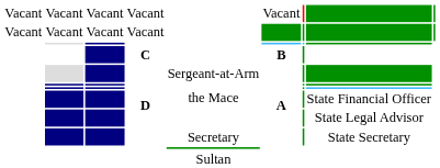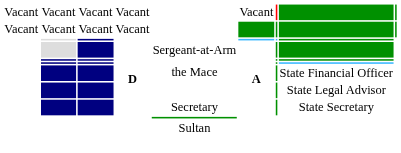- row: C | B
